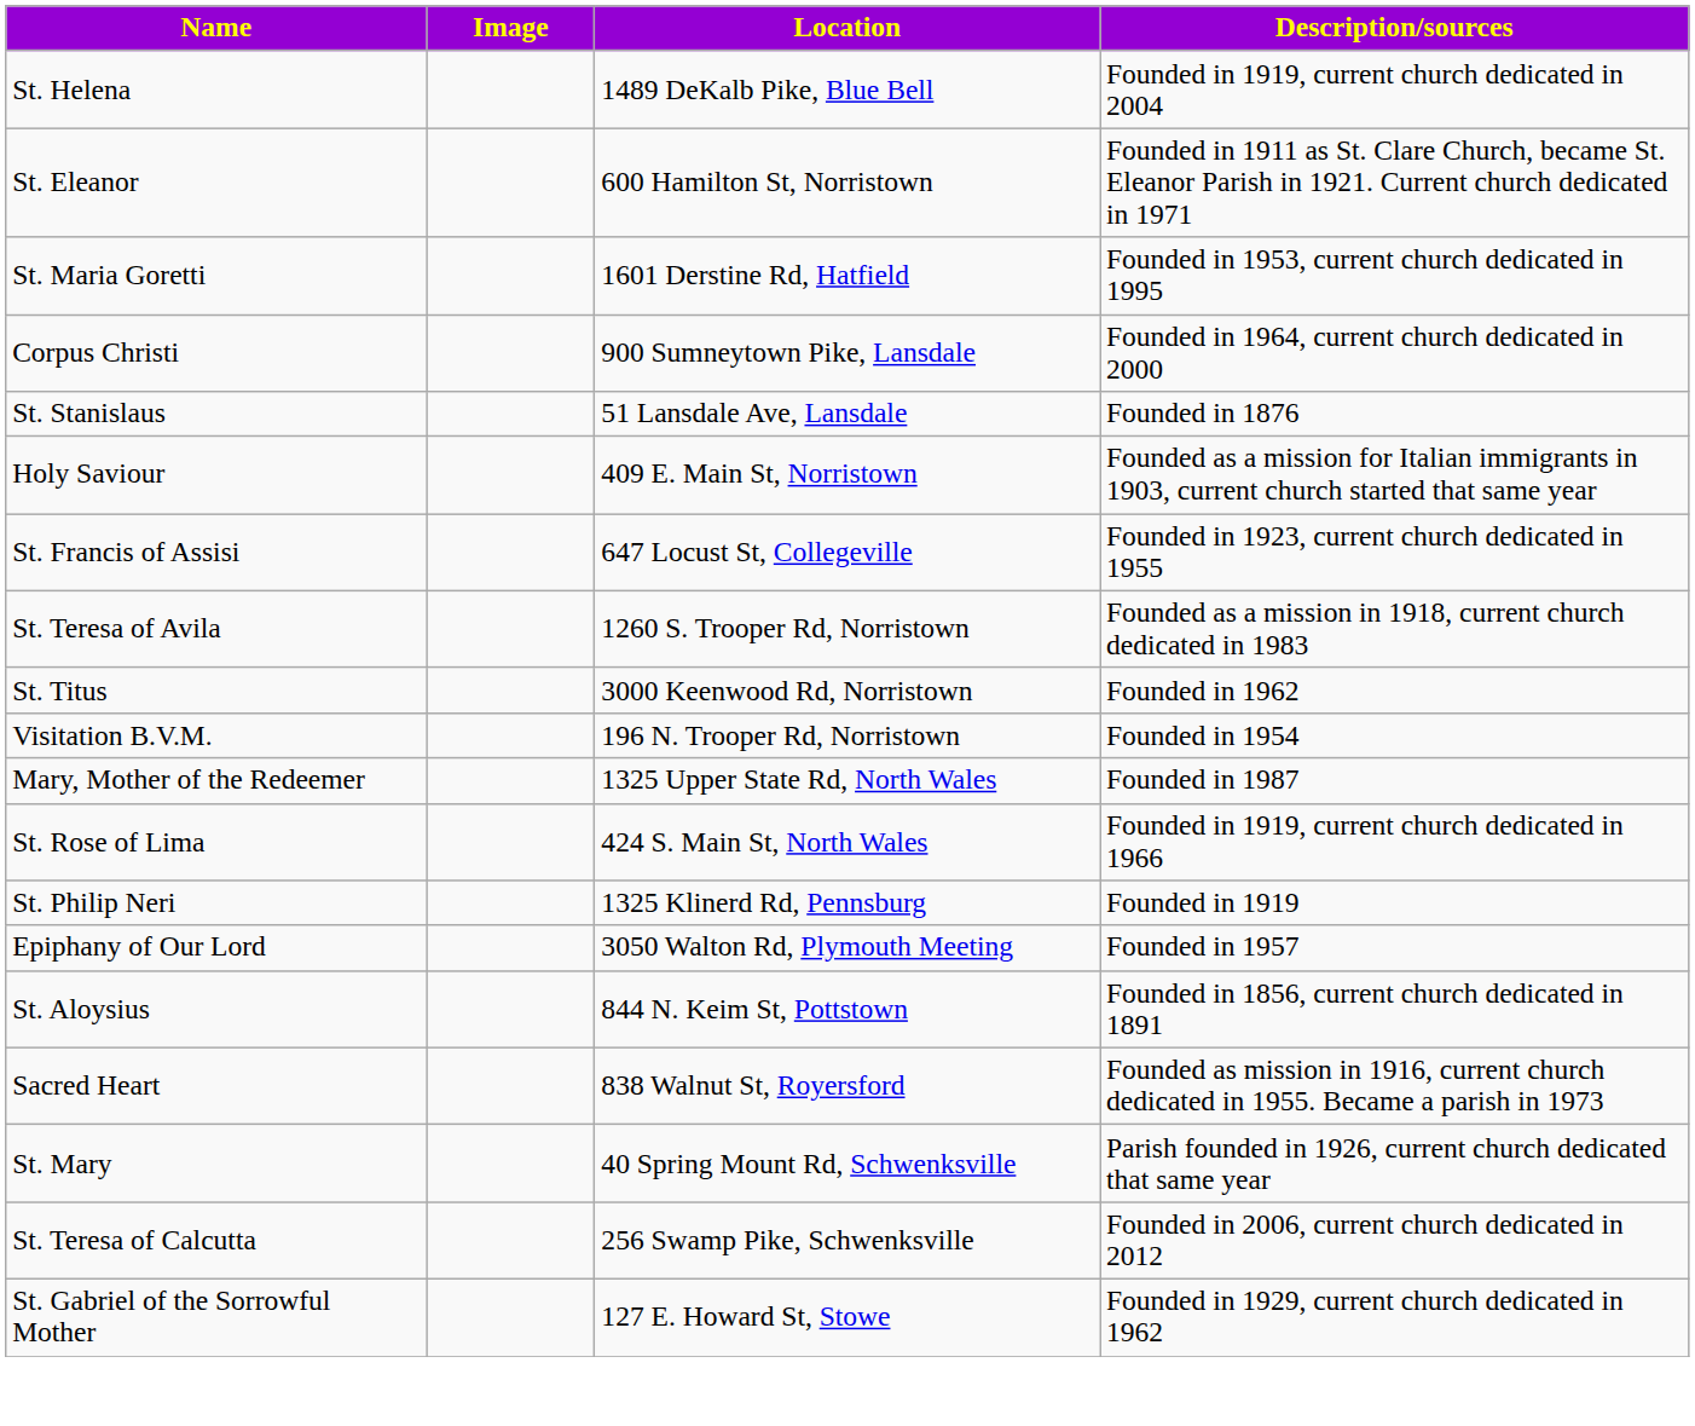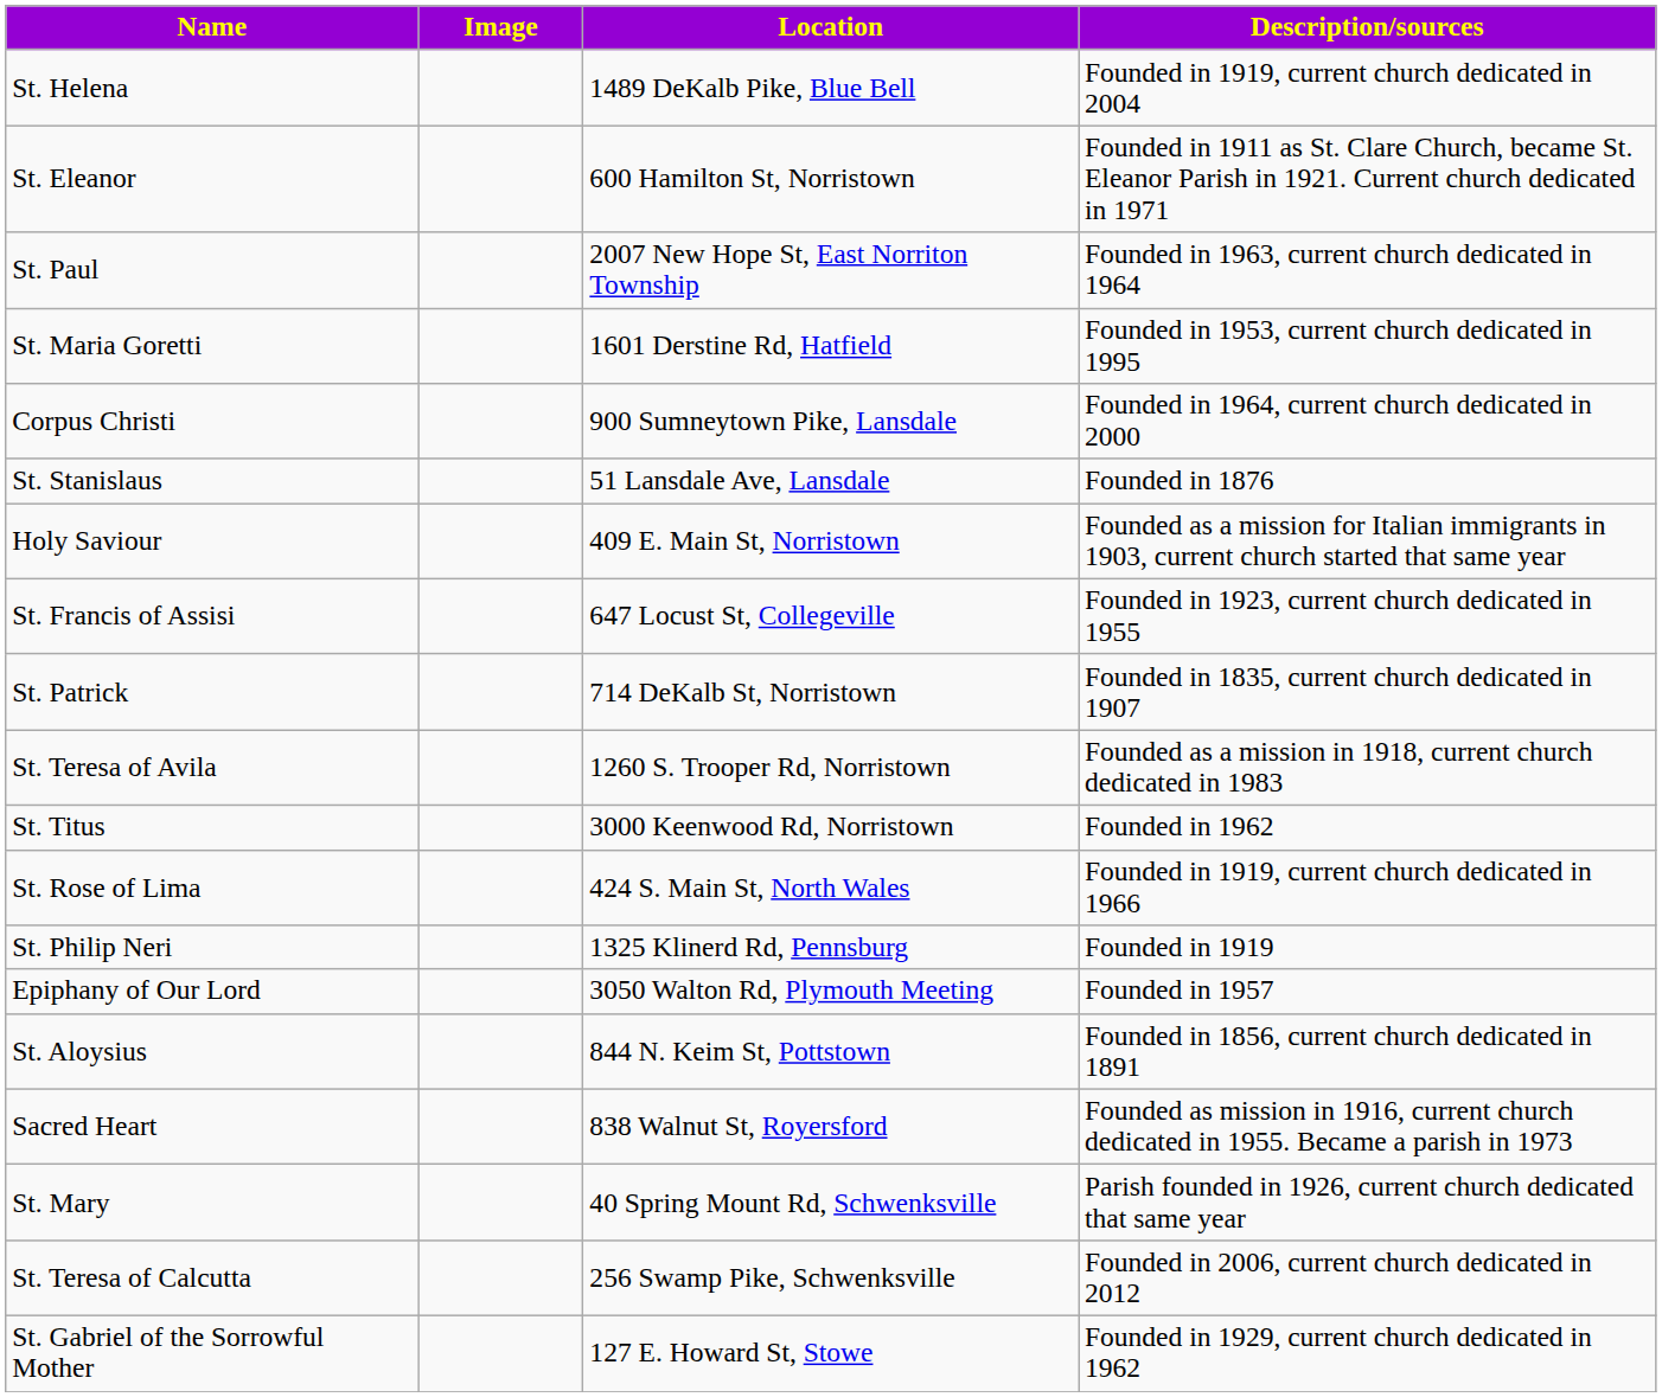+ row: St. Paul | 2007 New Hope St, East Norriton Township | Founded in 1963, current church dedicated in 1964
+ row: St. Patrick | 714 DeKalb St, Norristown | Founded in 1835, current church dedicated in 1907
- row: Visitation B.V.M. | 196 N. Trooper Rd, Norristown | Founded in 1954
- row: Mary, Mother of the Redeemer | 1325 Upper State Rd, North Wales | Founded in 1987
